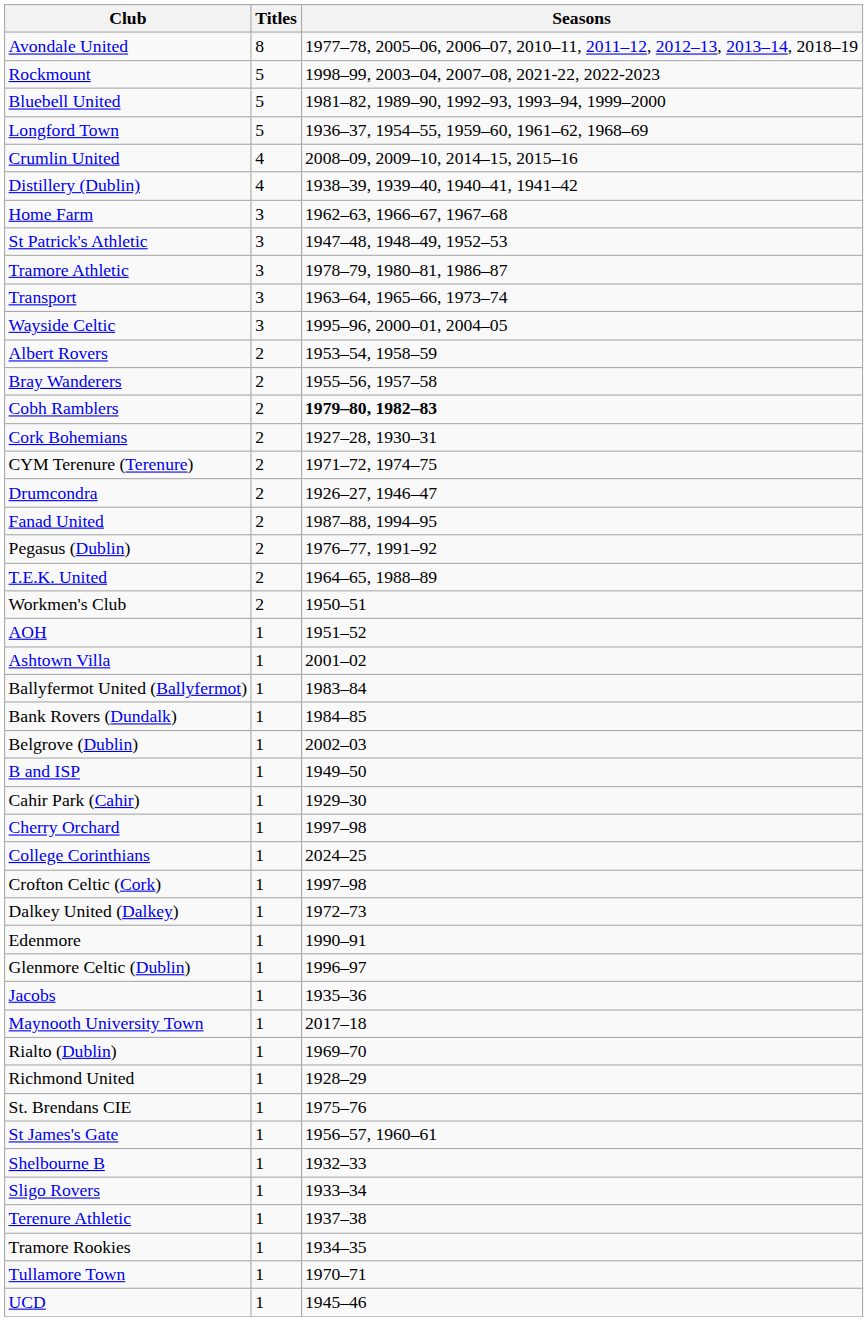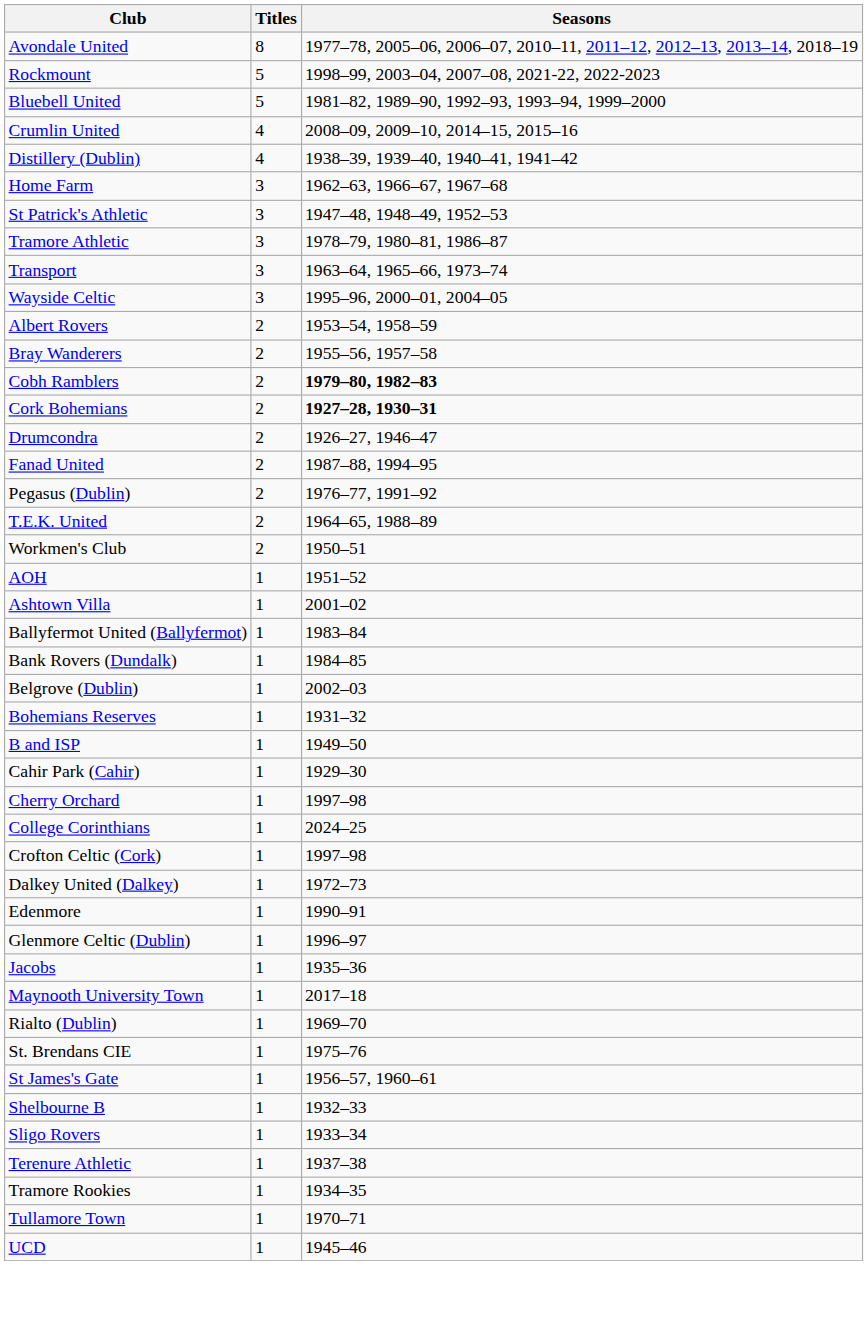- row: Longford Town | 5 | 1936–37, 1954–55, 1959–60, 1961–62, 1968–69
Cork Bohemians | Seasons: normal -> bold
- row: CYM Terenure (Terenure) | 2 | 1971–72, 1974–75
+ row: Bohemians Reserves | 1 | 1931–32
- row: Richmond United | 1 | 1928–29
